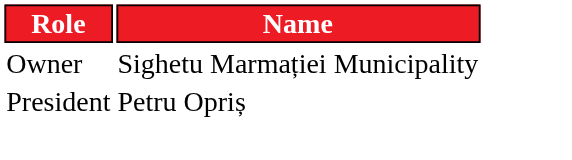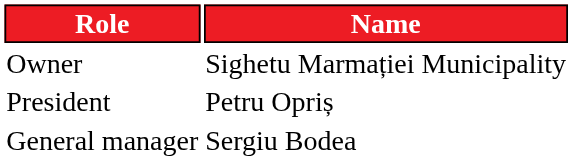+ row: General manager | Sergiu Bodea
